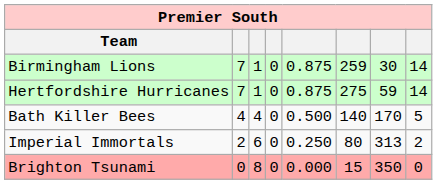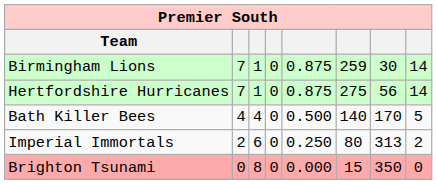Hertfordshire Hurricanes | column 7: 59 -> 56
